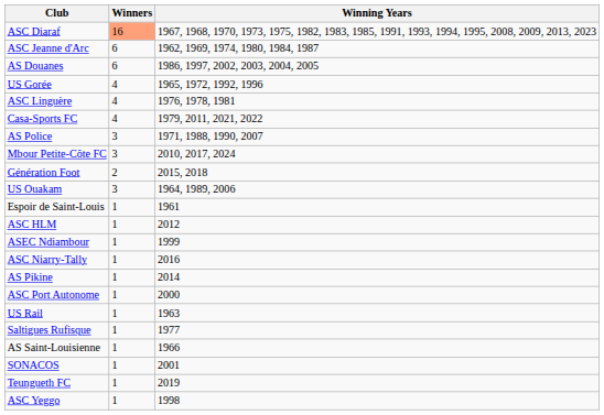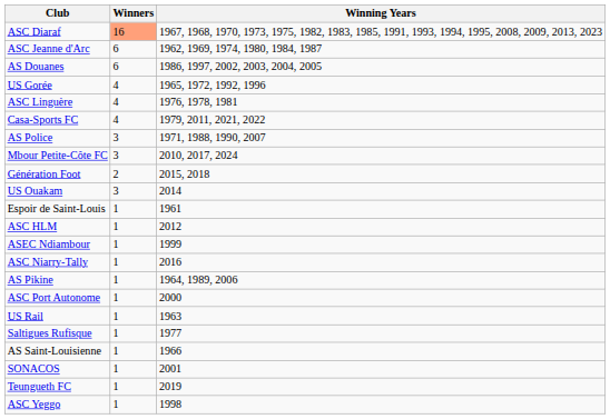US Ouakam | Winning Years: 1964, 1989, 2006 -> 2014
AS Pikine | Winning Years: 2014 -> 1964, 1989, 2006
